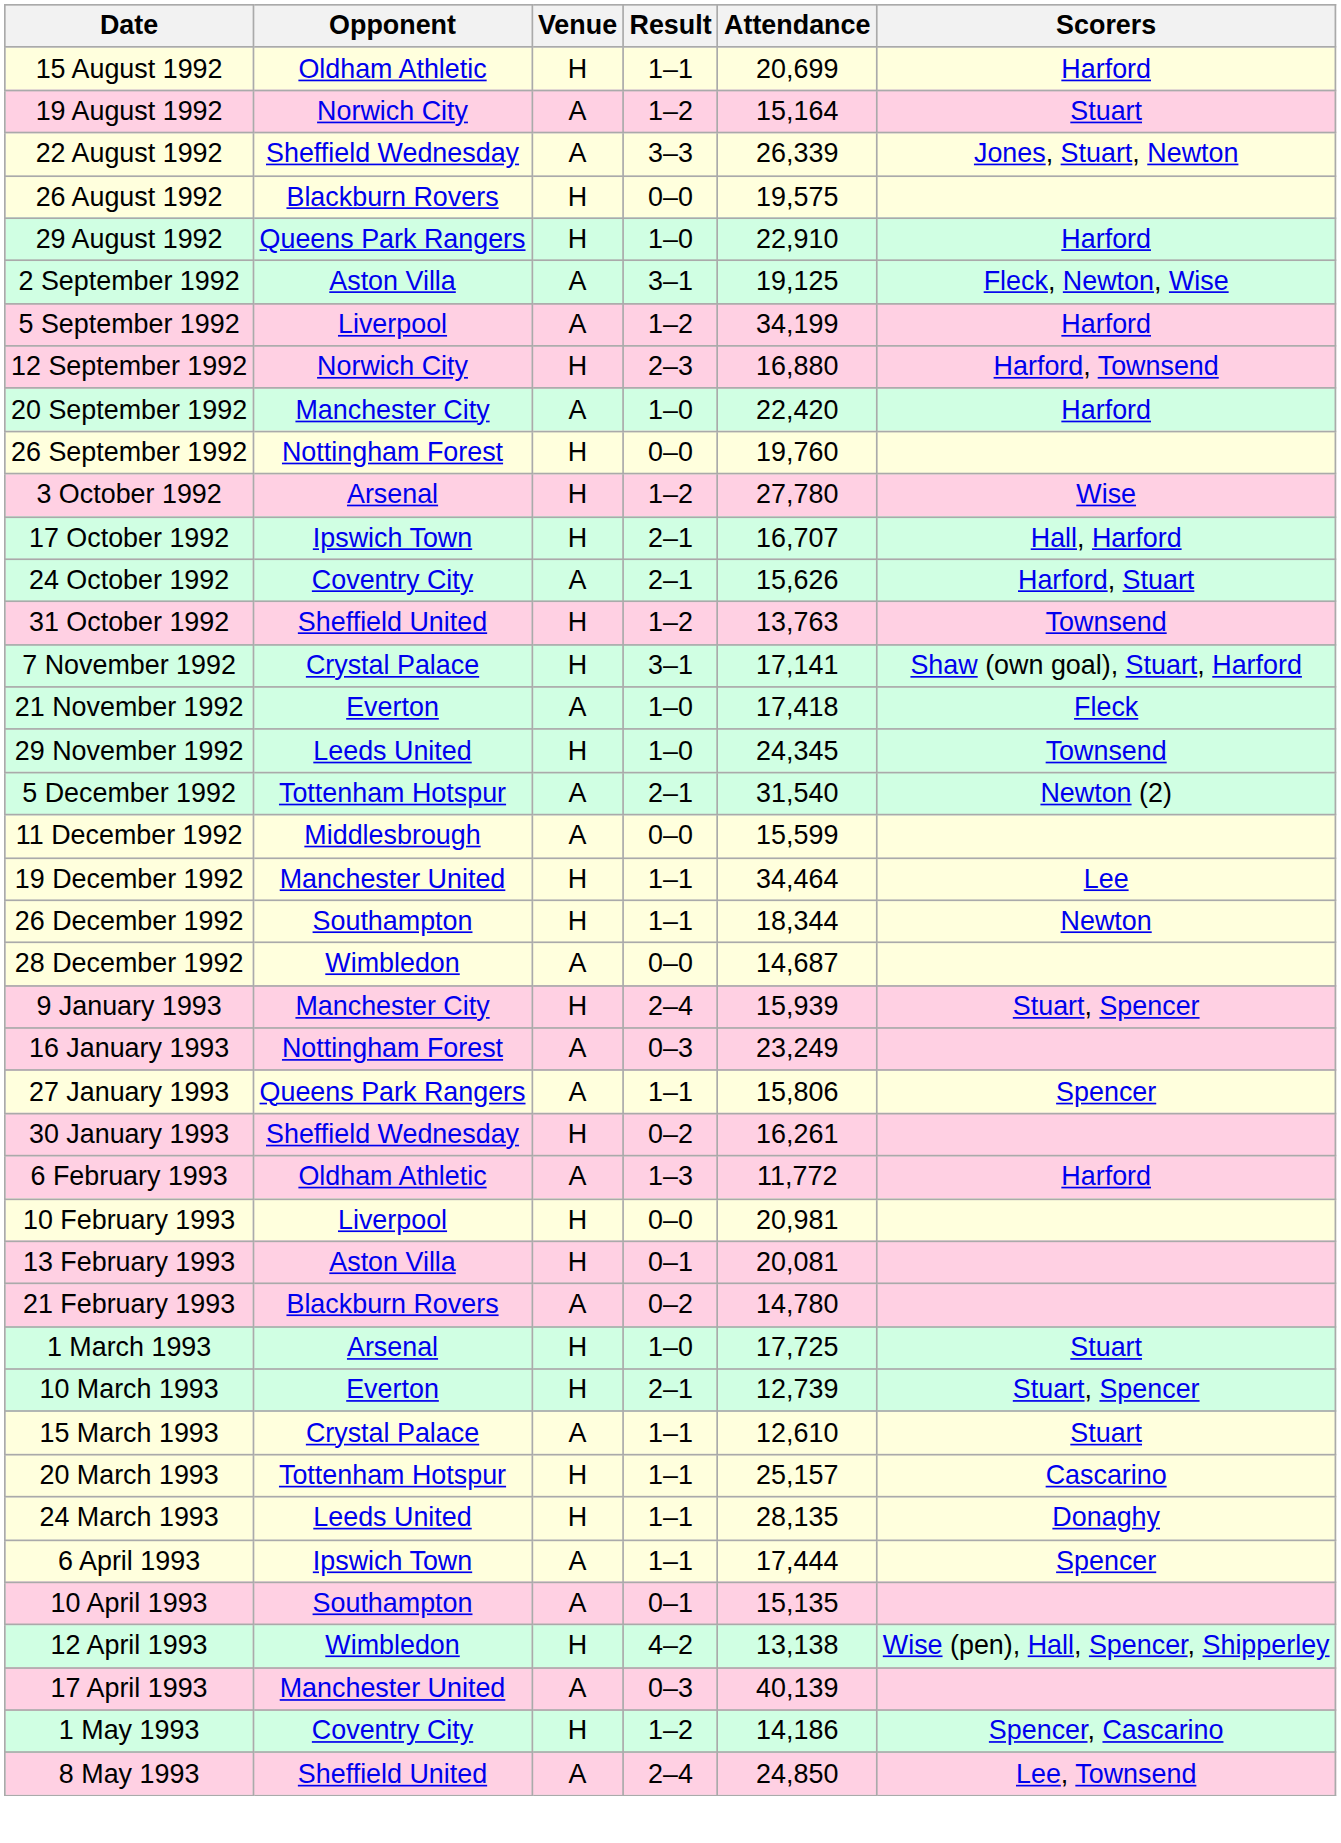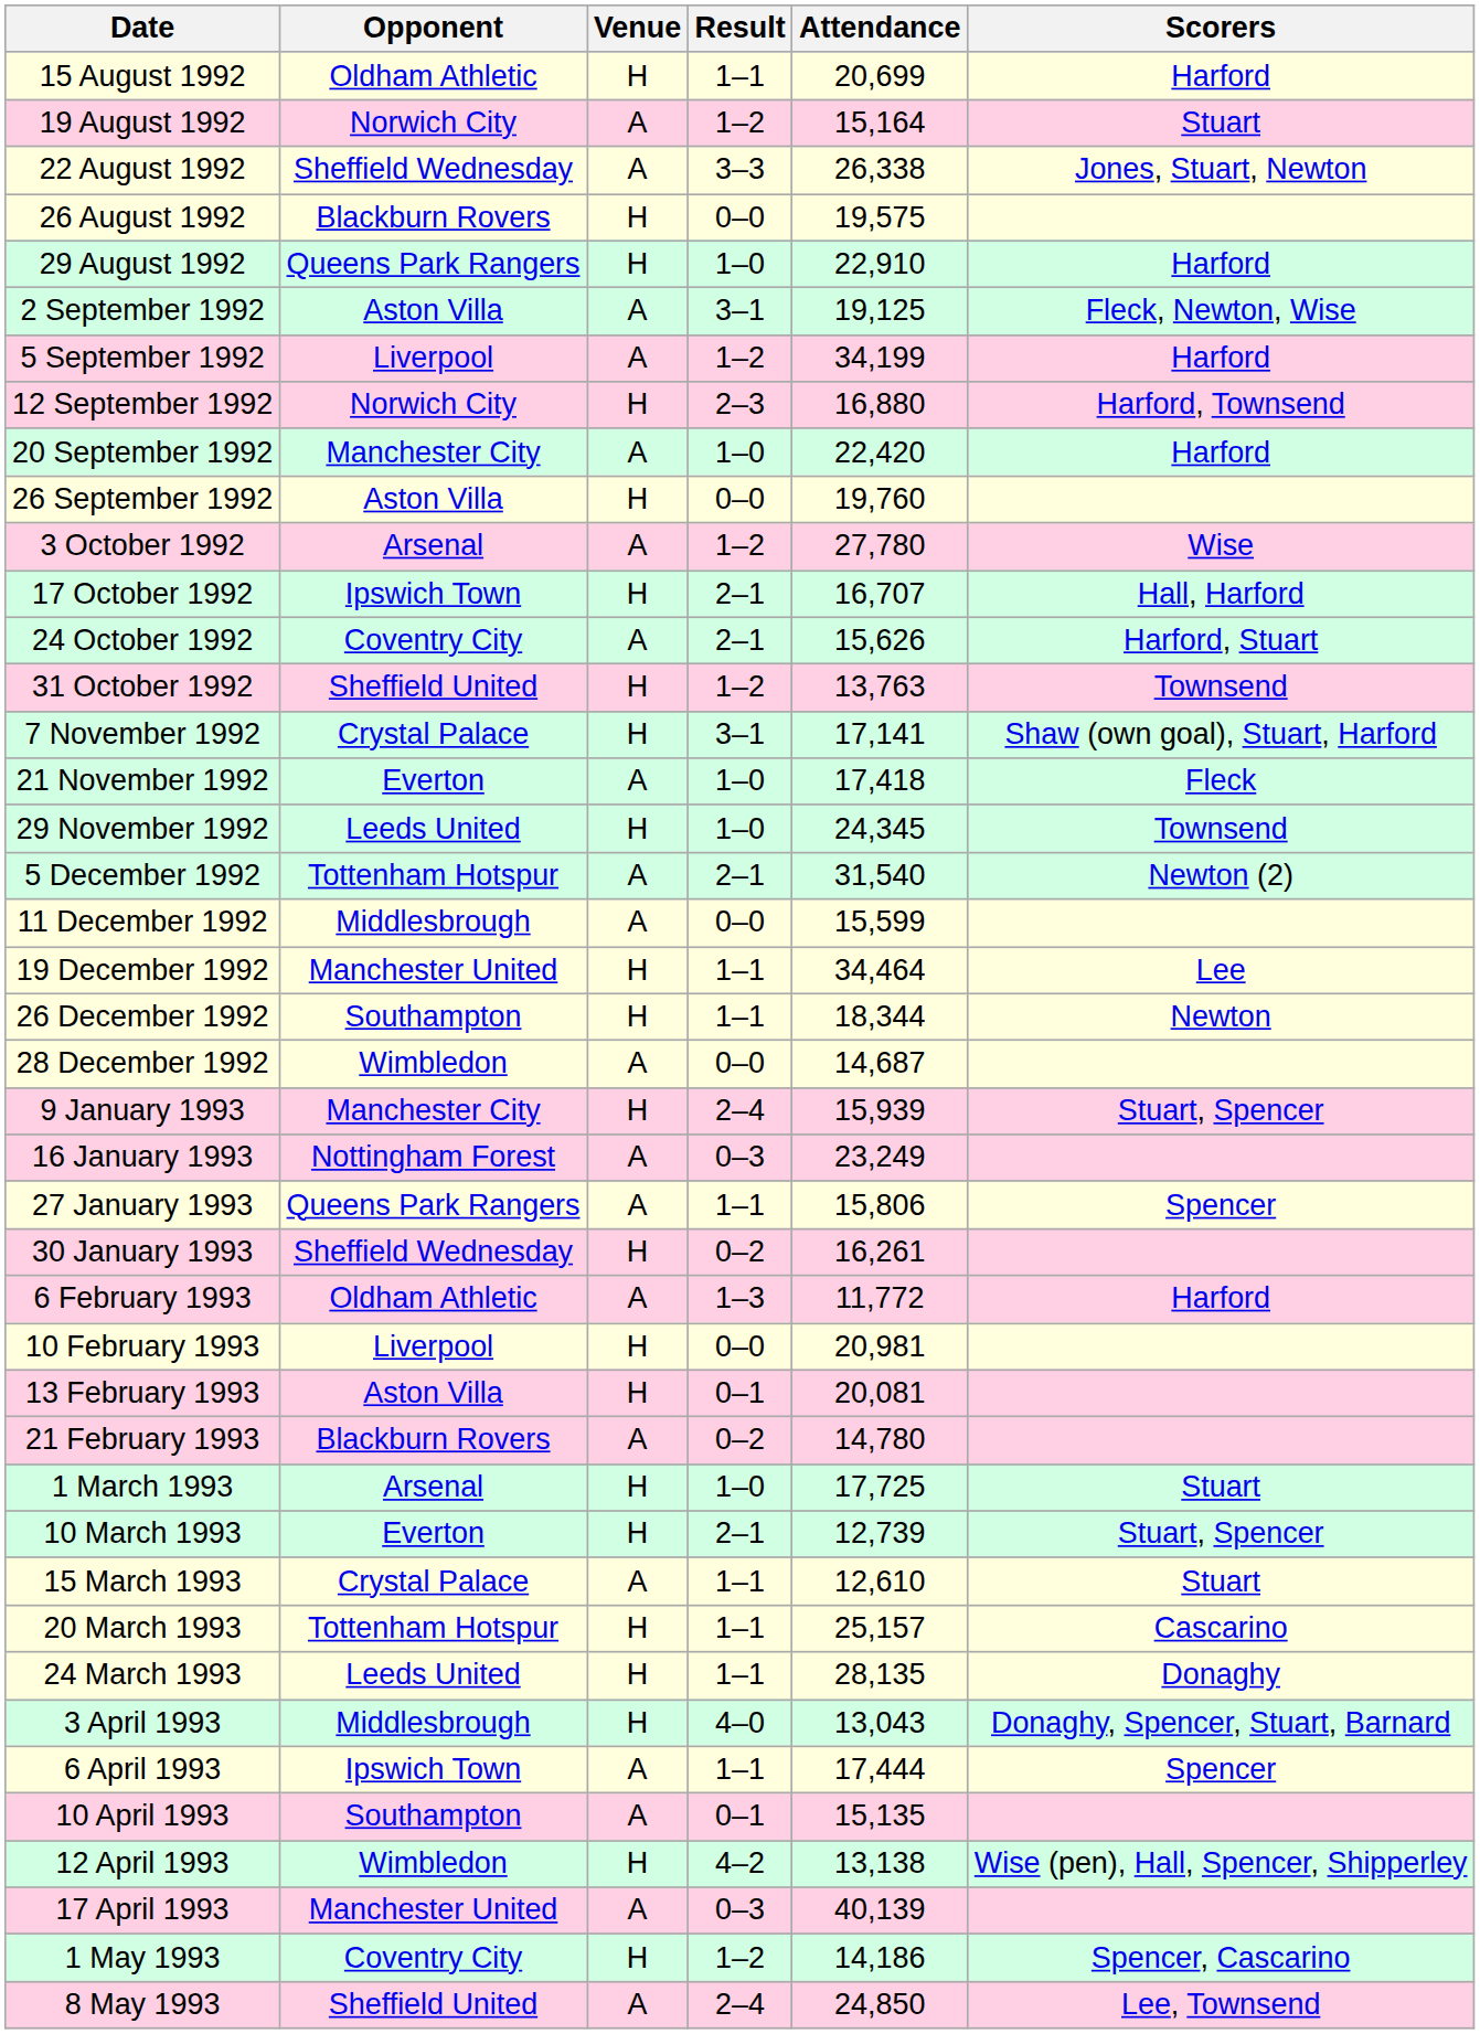22 August 1992 | Attendance: 26,339 -> 26,338
26 September 1992 | Opponent: Nottingham Forest -> Aston Villa
3 October 1992 | Venue: H -> A
+ row: 3 April 1993 | Middlesbrough | H | 4–0 | 13,043 | Donaghy, Spencer, Stuart, Barnard
